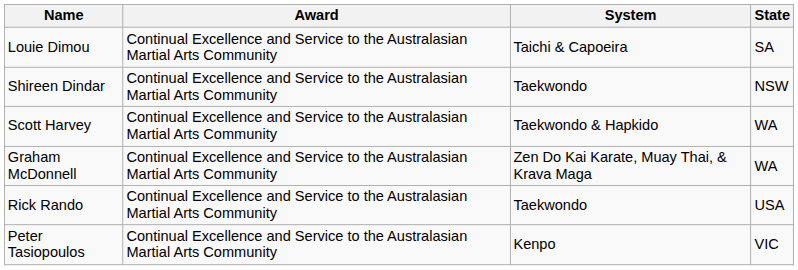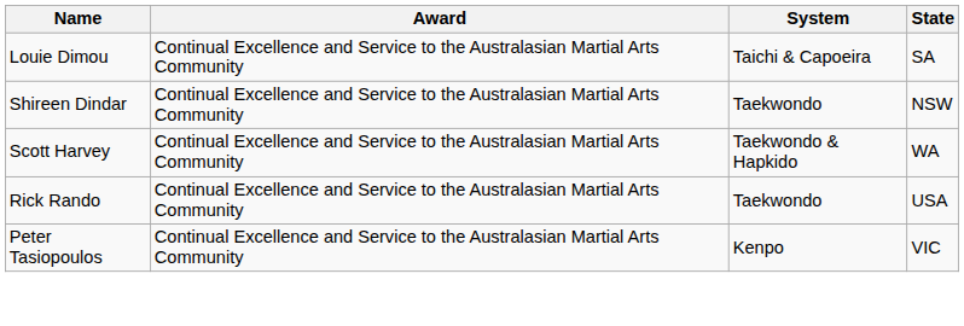- row: Graham McDonnell | Continual Excellence and Service to the Australasian Martial Arts Community | Zen Do Kai Karate, Muay Thai, & Krava Maga | WA
